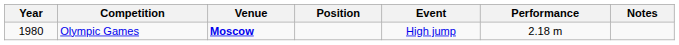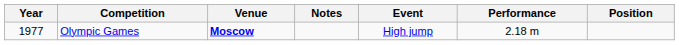columns swapped: Position <-> Notes
Olympic Games | Year: 1980 -> 1977
